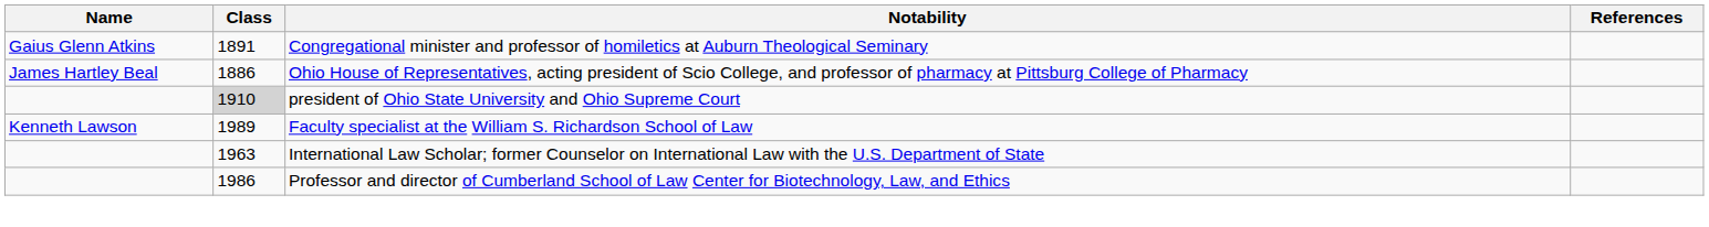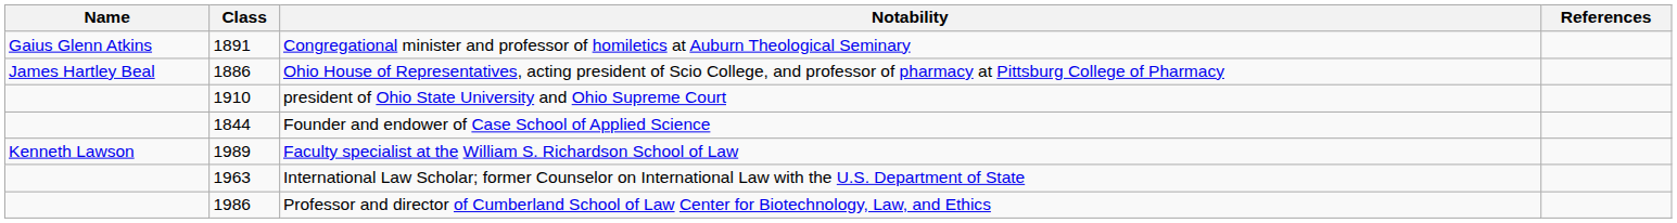president of Ohio State University and Ohio Supreme Court | Class: lightgrey background -> no background
+ row: 1844 | Founder and endower of Case School of Applied Science
